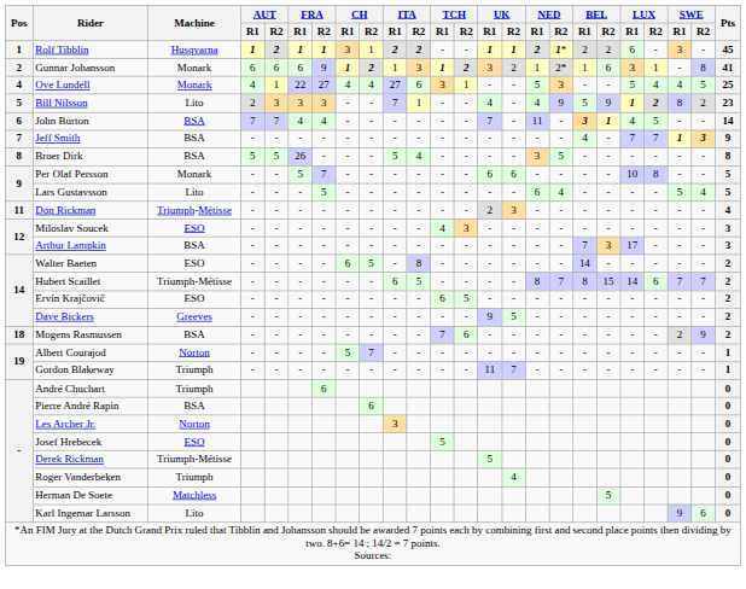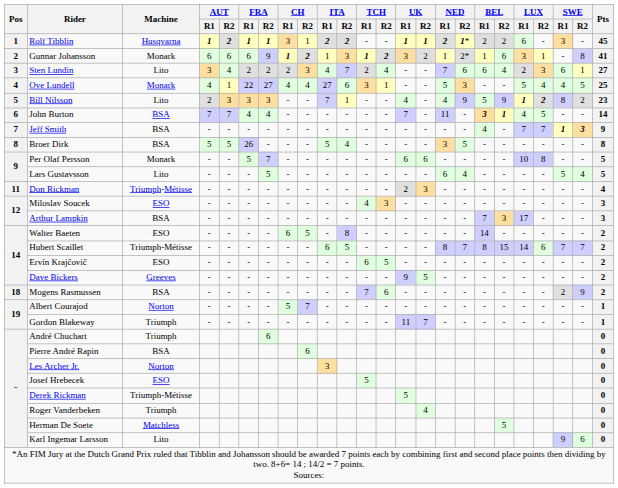+ row: 3 | Sten Lundin | Lito | 3 | 4 | 2 | 2 | 2 | 3 | 4 | 7 | 2 | 4 | - | - | 7 | 6 | 6 | 4 | 2 | 3 | 6 | 1 | 27
